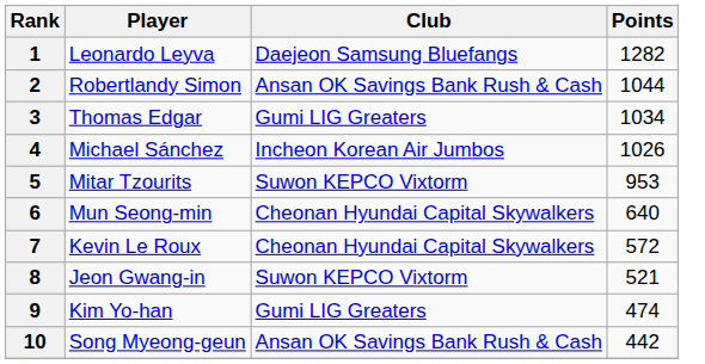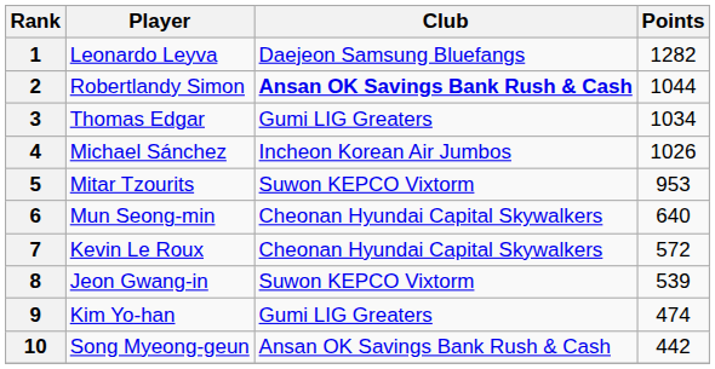2 | Club: normal -> bold
8 | Points: 521 -> 539
